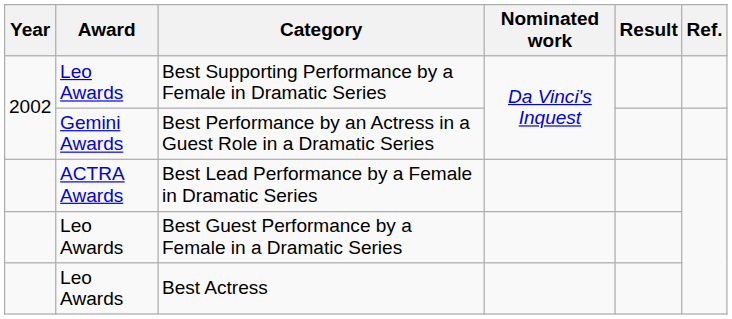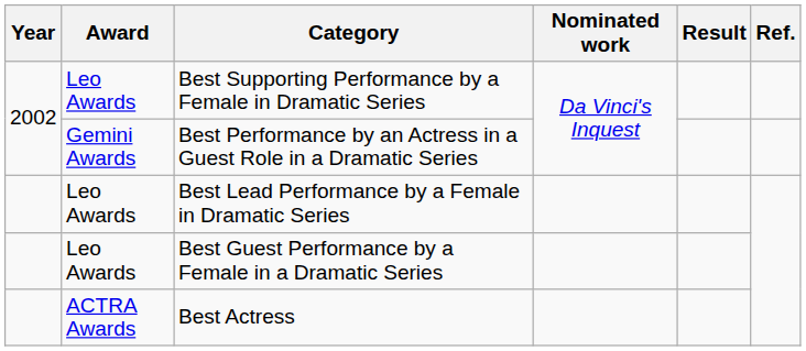Best Lead Performance by a Female in Dramatic Series | Award: ACTRA Awards -> Leo Awards
Best Actress | Award: Leo Awards -> ACTRA Awards
